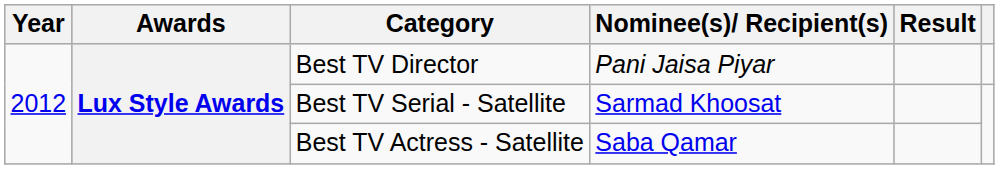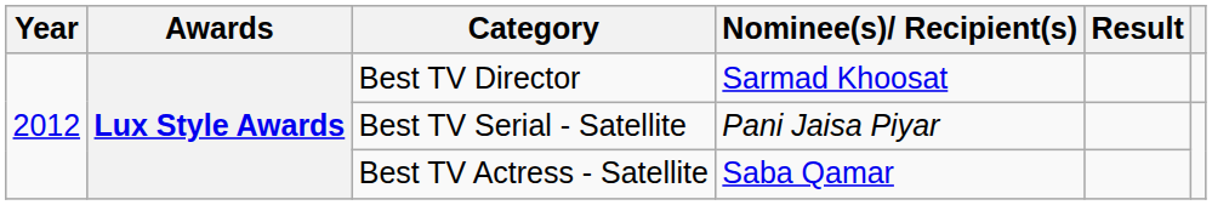Best TV Director | Nominee(s)/ Recipient(s): Pani Jaisa Piyar -> Sarmad Khoosat
Best TV Serial - Satellite | Nominee(s)/ Recipient(s): Sarmad Khoosat -> Pani Jaisa Piyar
